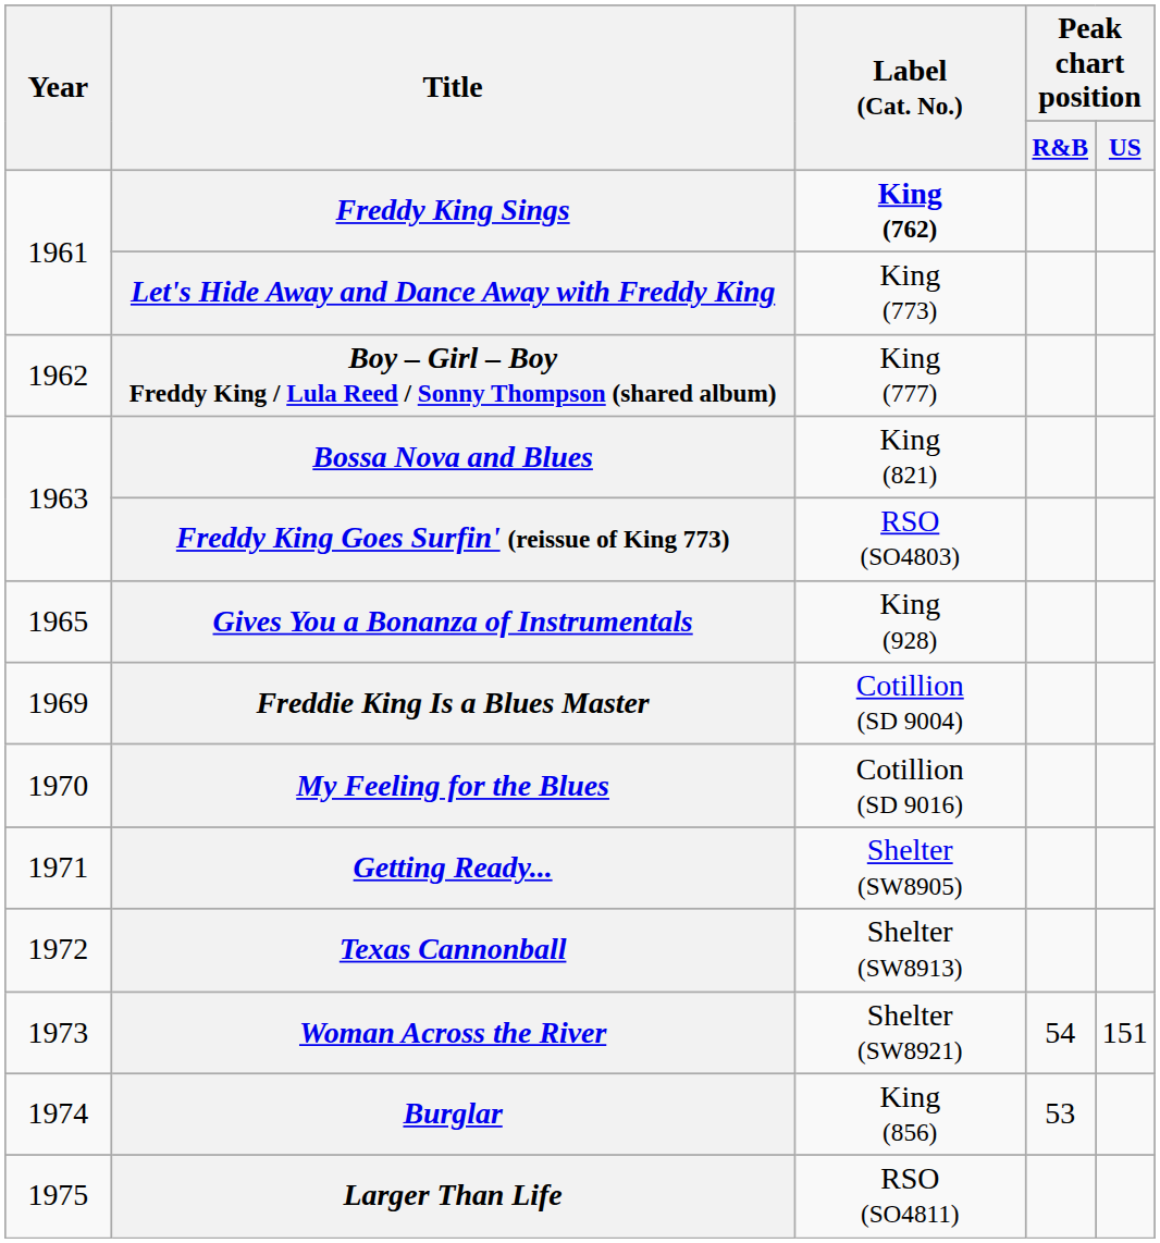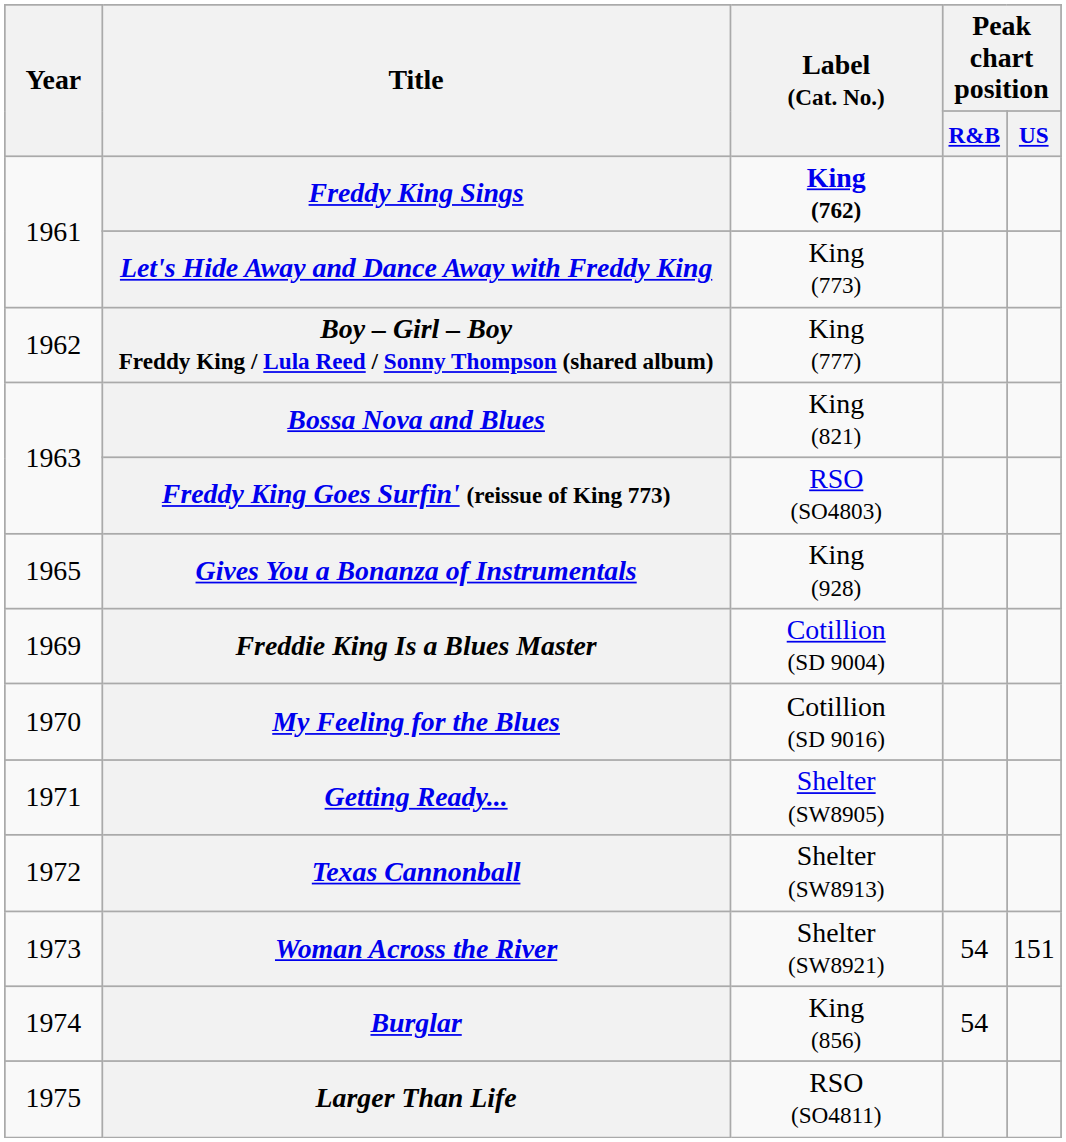Burglar | Peak chart position / R&B: 53 -> 54
